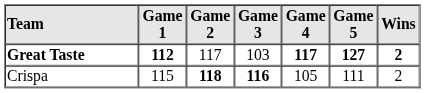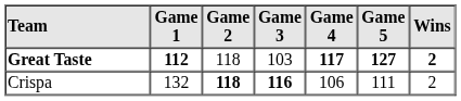Great Taste | Game 2: 117 -> 118
Crispa | Game 1: 115 -> 132
Crispa | Game 4: 105 -> 106
